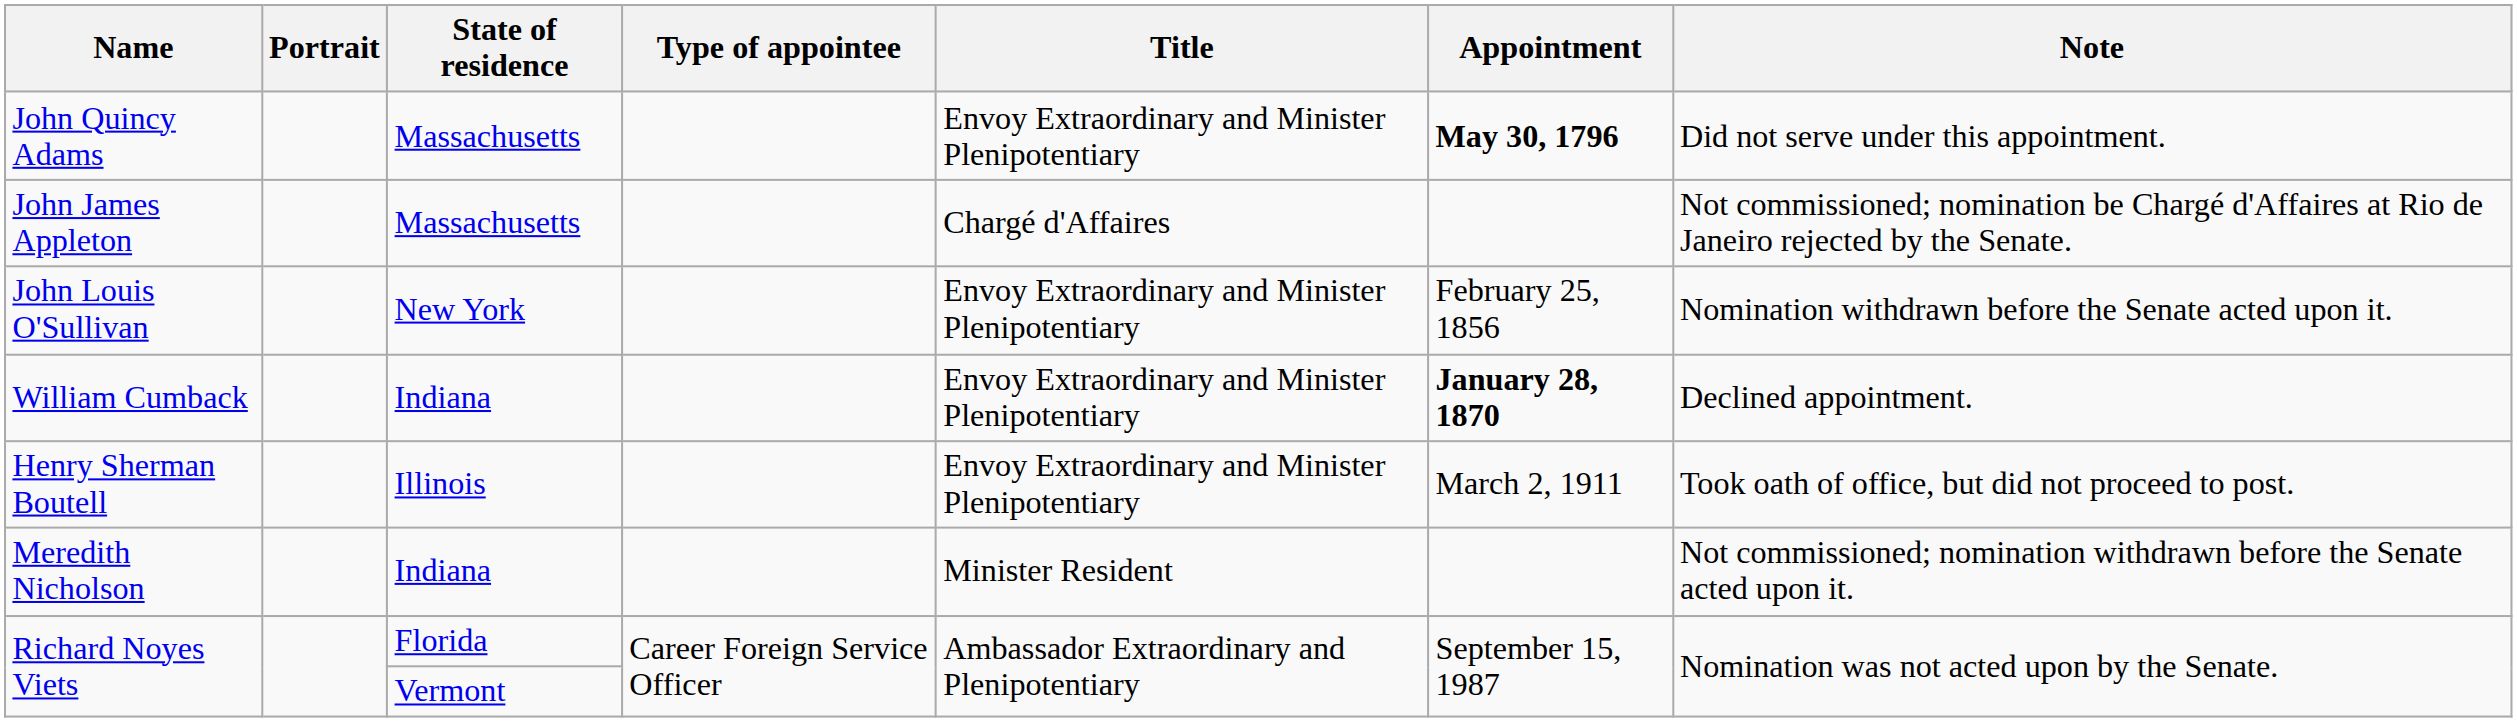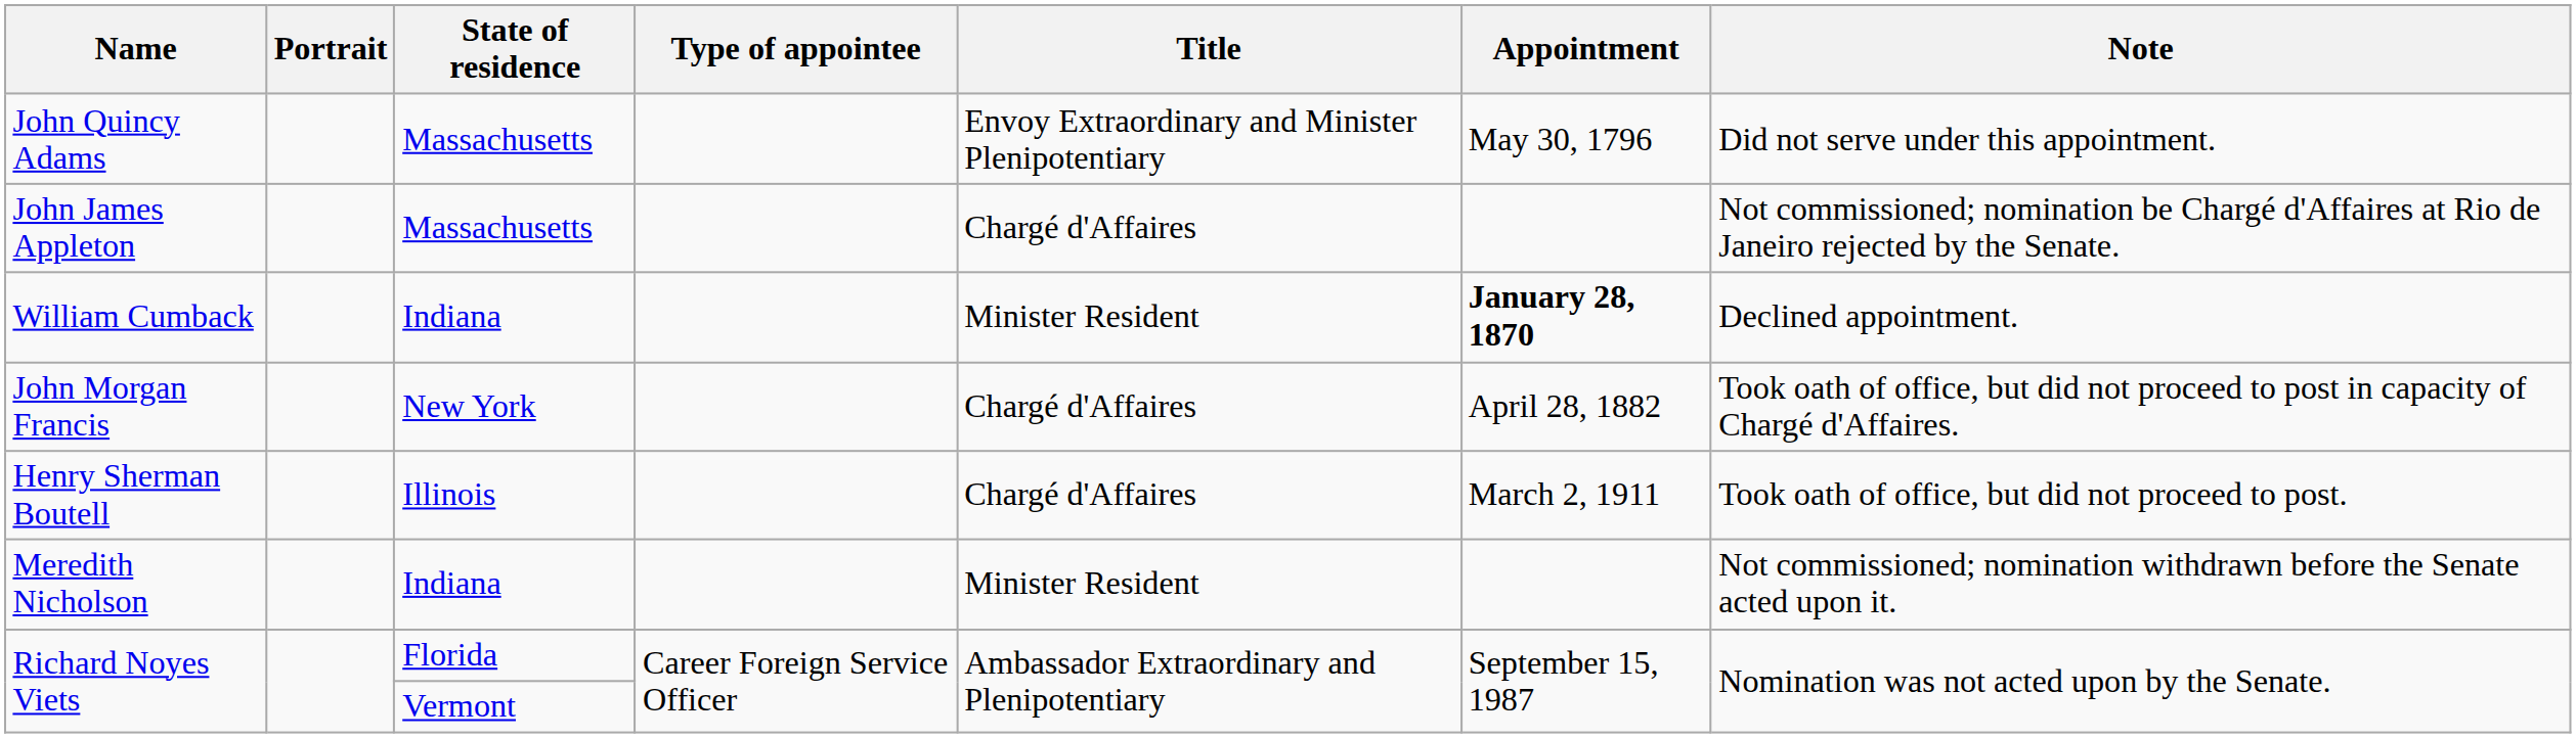John Quincy Adams | Appointment: bold -> normal
- row: John Louis O'Sullivan | New York | Envoy Extraordinary and Minister Plenipotentiary | February 25, 1856 | Nomination withdrawn before the Senate acted upon it.
William Cumback | Title: Envoy Extraordinary and Minister Plenipotentiary -> Minister Resident
+ row: John Morgan Francis | New York | Chargé d'Affaires | April 28, 1882 | Took oath of office, but did not proceed to post in capacity of Chargé d'Affaires.
Henry Sherman Boutell | Title: Envoy Extraordinary and Minister Plenipotentiary -> Chargé d'Affaires
